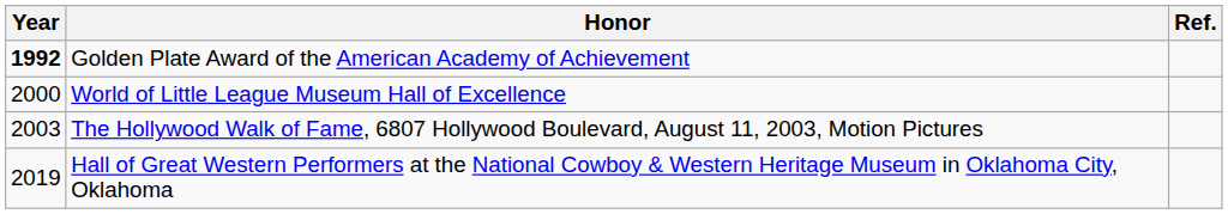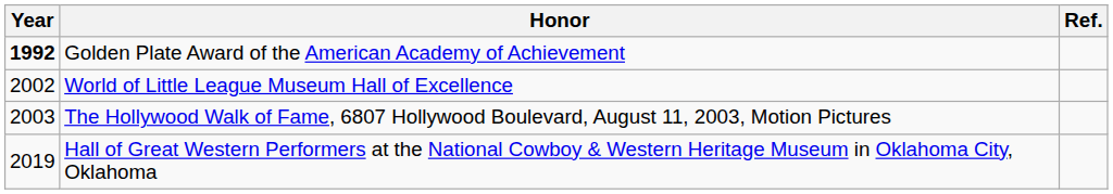World of Little League Museum Hall of Excellence | Year: 2000 -> 2002
